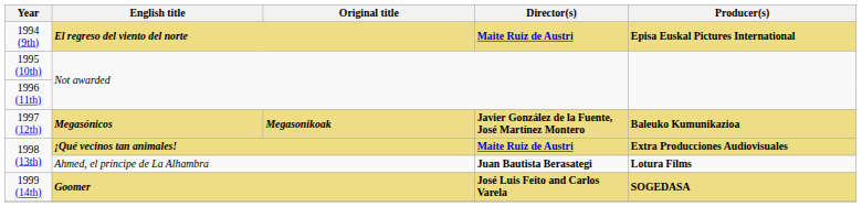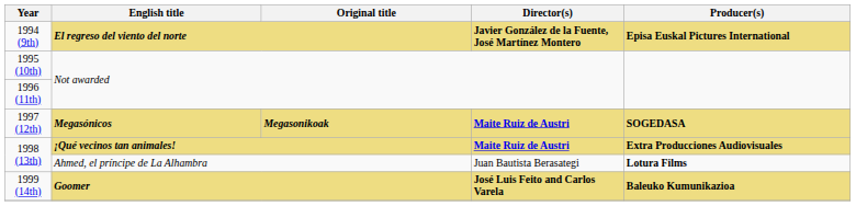1994 (9th) | Director(s): Maite Ruiz de Austri -> Javier González de la Fuente, José Martínez Montero
1997 (12th) | Director(s): Javier González de la Fuente, José Martínez Montero -> Maite Ruiz de Austri
1997 (12th) | Producer(s): Baleuko Kumunikazioa -> SOGEDASA
1998 (13th) / Ahmed, el príncipe de La Alhambra | Director(s): bold -> normal
1999 (14th) | Producer(s): SOGEDASA -> Baleuko Kumunikazioa
